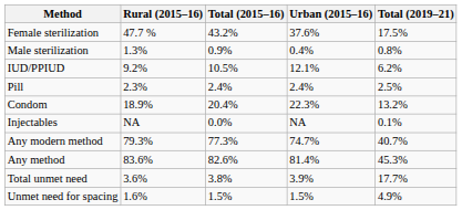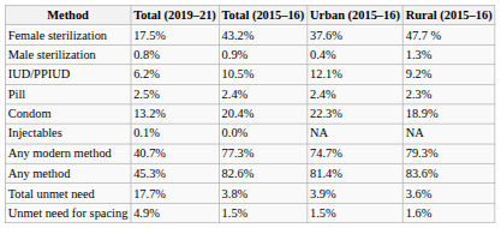columns swapped: Total (2019–21) <-> Rural (2015–16)
